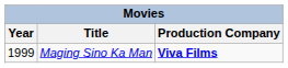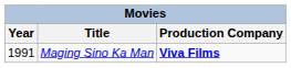Maging Sino Ka Man | Year: 1999 -> 1991
